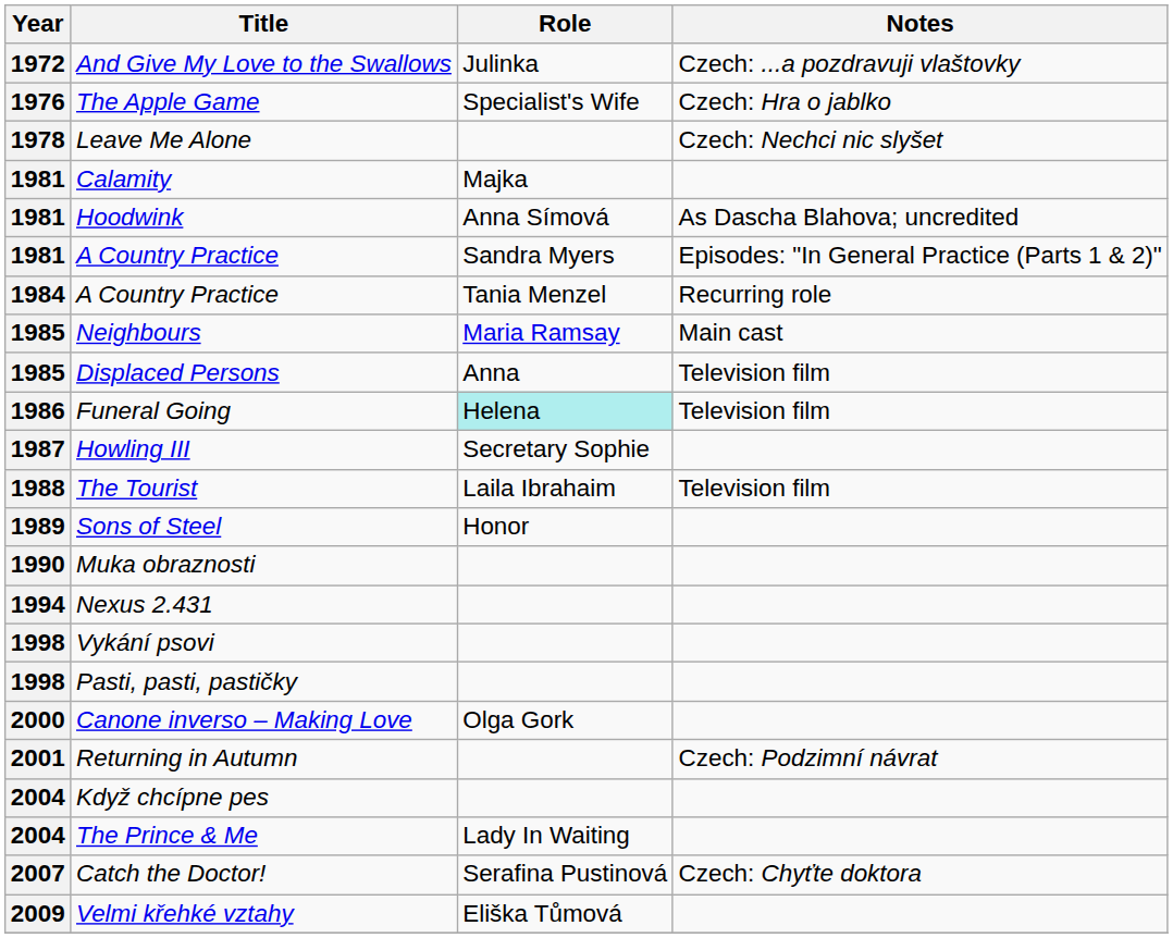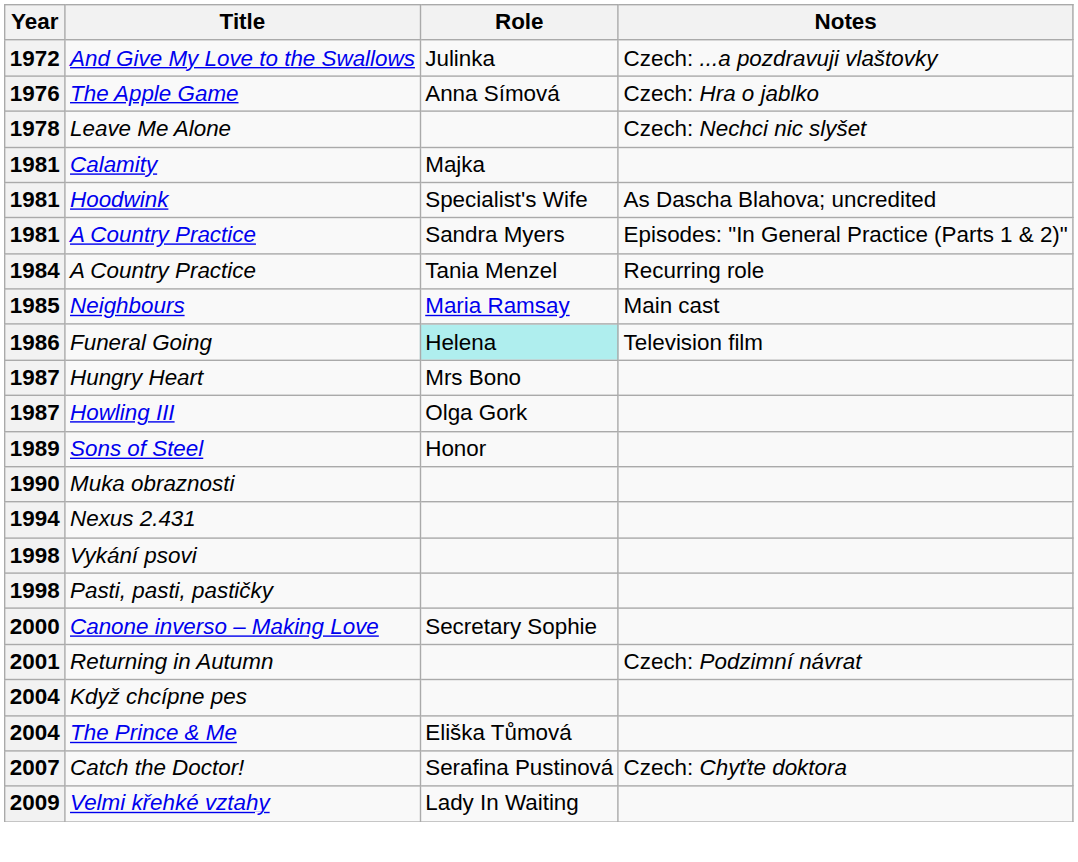The Apple Game | Role: Specialist's Wife -> Anna Símová
Hoodwink | Role: Anna Símová -> Specialist's Wife
- row: 1985 | Displaced Persons | Anna | Television film
+ row: 1987 | Hungry Heart | Mrs Bono
Howling III | Role: Secretary Sophie -> Olga Gork
- row: 1988 | The Tourist | Laila Ibrahaim | Television film
Canone inverso – Making Love | Role: Olga Gork -> Secretary Sophie
The Prince & Me | Role: Lady In Waiting -> Eliška Tůmová
Velmi křehké vztahy | Role: Eliška Tůmová -> Lady In Waiting
